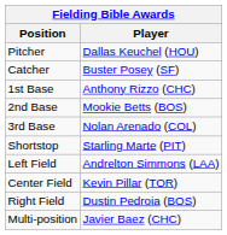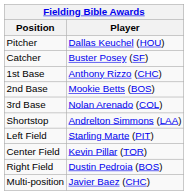Shortstop | Player: Starling Marte (PIT) -> Andrelton Simmons (LAA)
Left Field | Player: Andrelton Simmons (LAA) -> Starling Marte (PIT)
